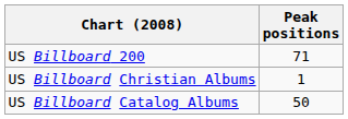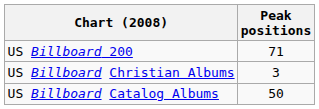US Billboard Christian Albums | Peak positions: 1 -> 3
